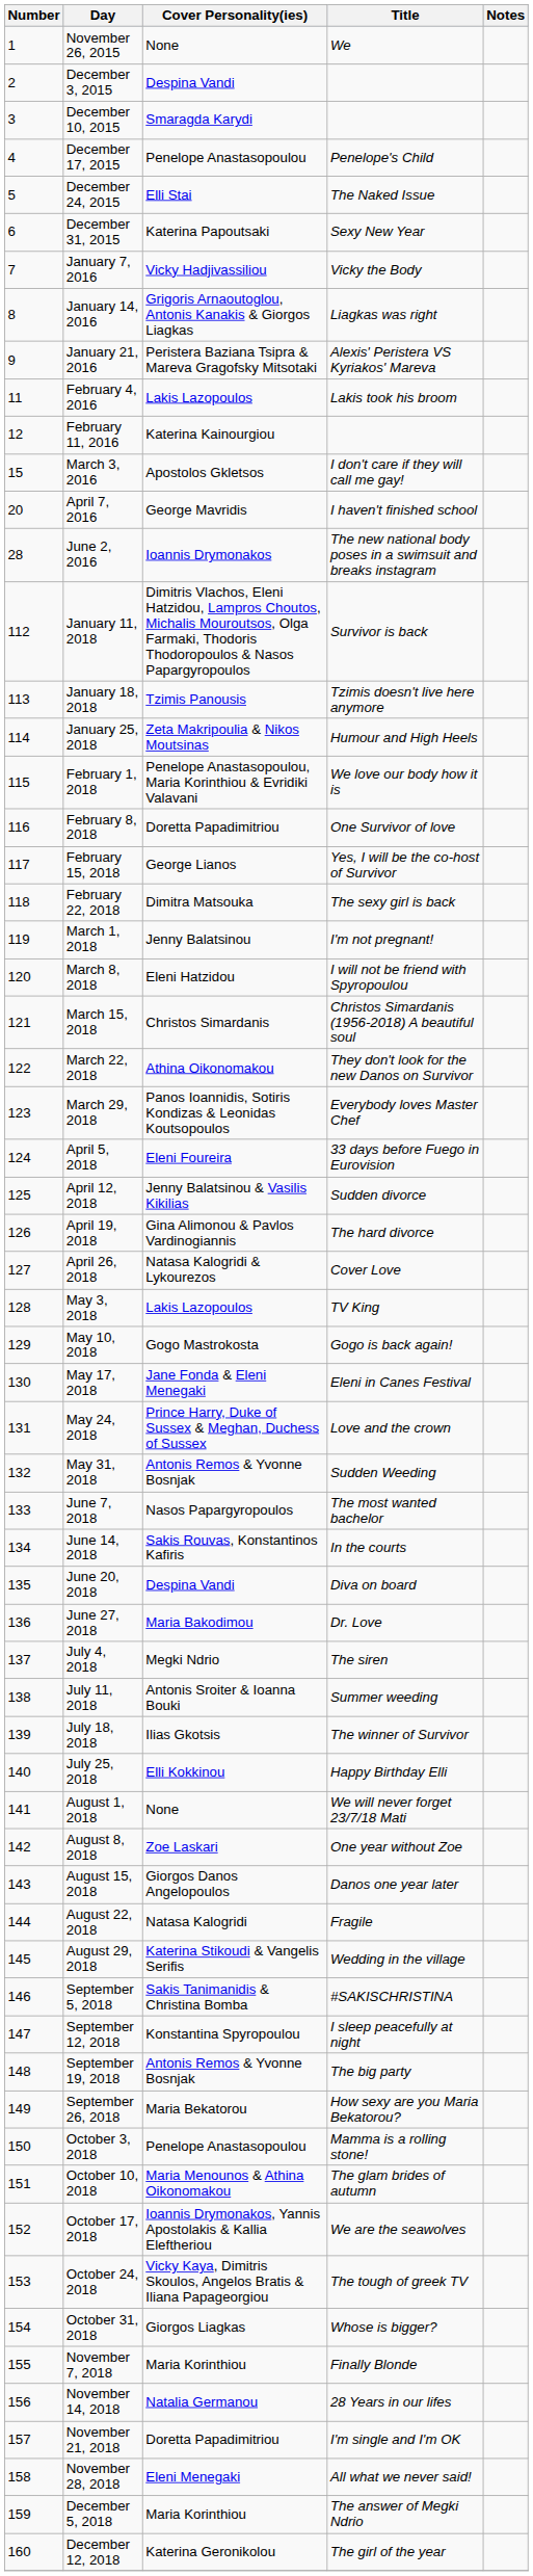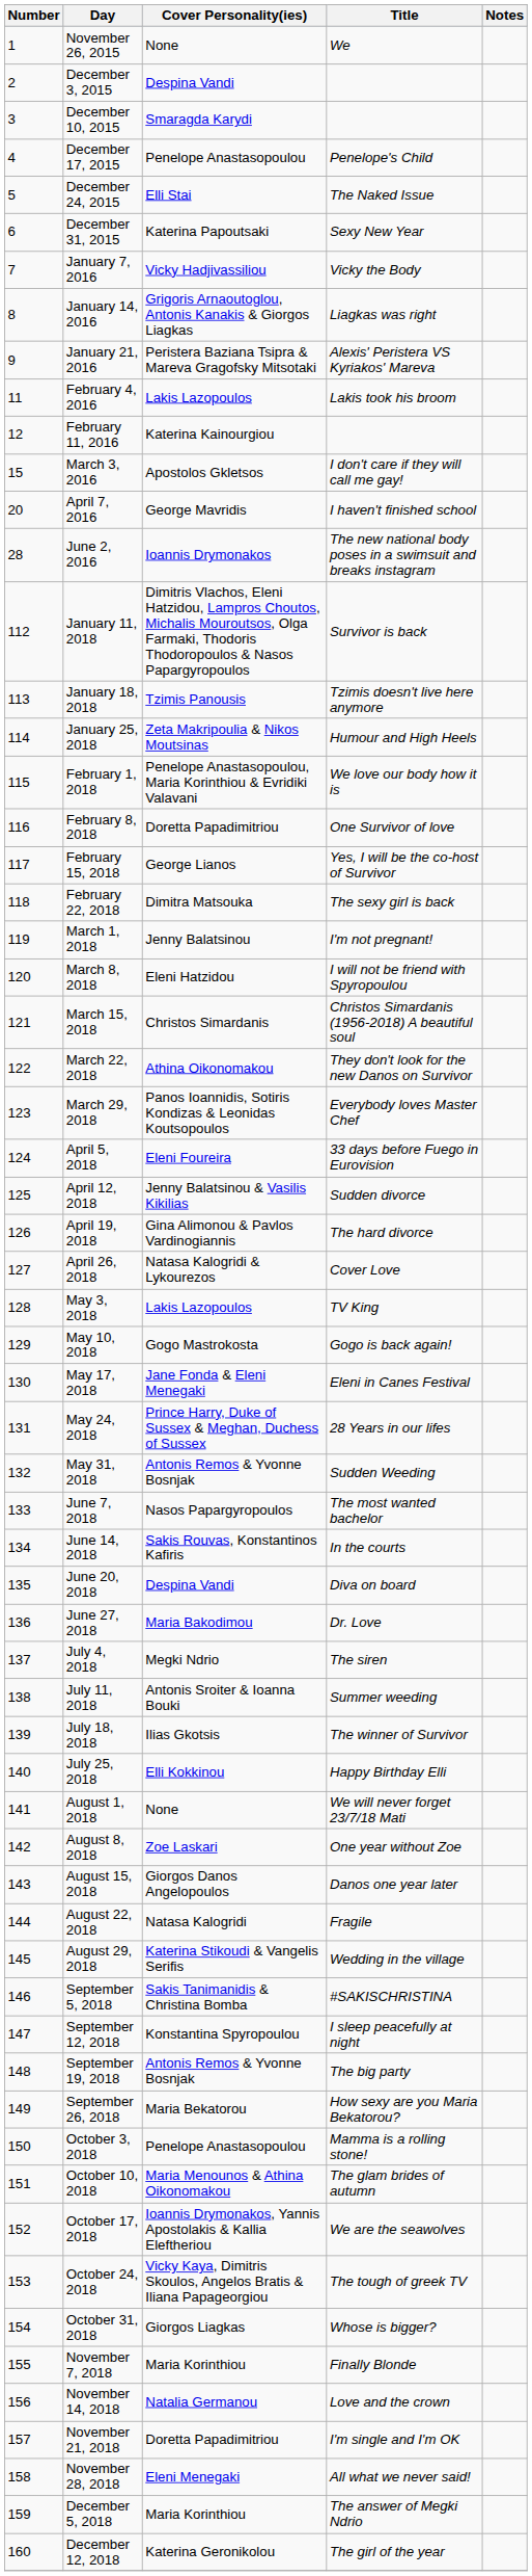May 24, 2018 | Title: Love and the crown -> 28 Years in our lifes
November 14, 2018 | Title: 28 Years in our lifes -> Love and the crown
